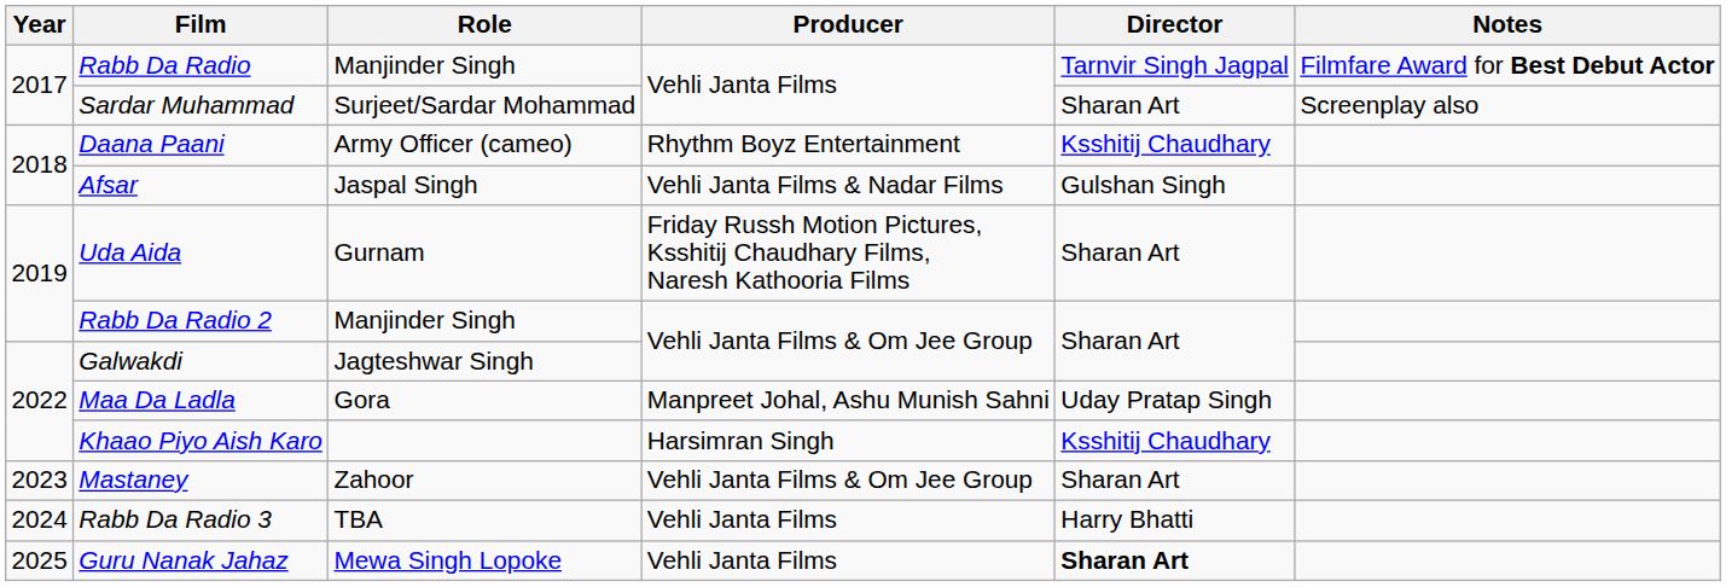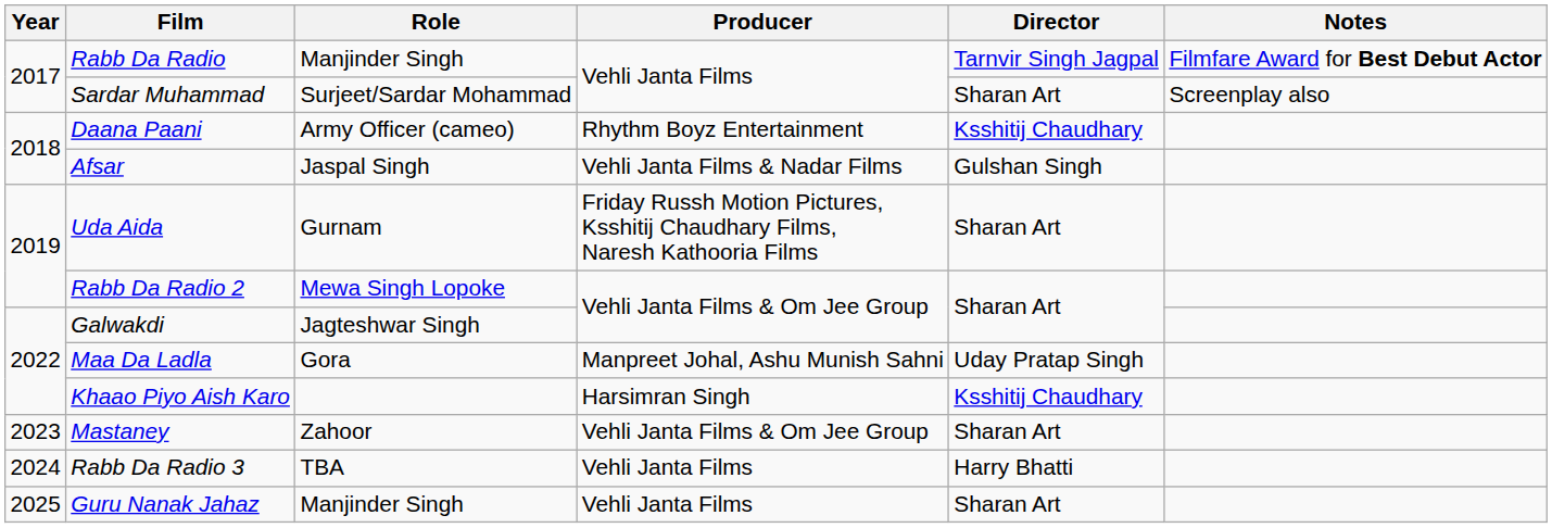Rabb Da Radio 2 | Role: Manjinder Singh -> Mewa Singh Lopoke
Guru Nanak Jahaz | Role: Mewa Singh Lopoke -> Manjinder Singh
Guru Nanak Jahaz | Director: bold -> normal
